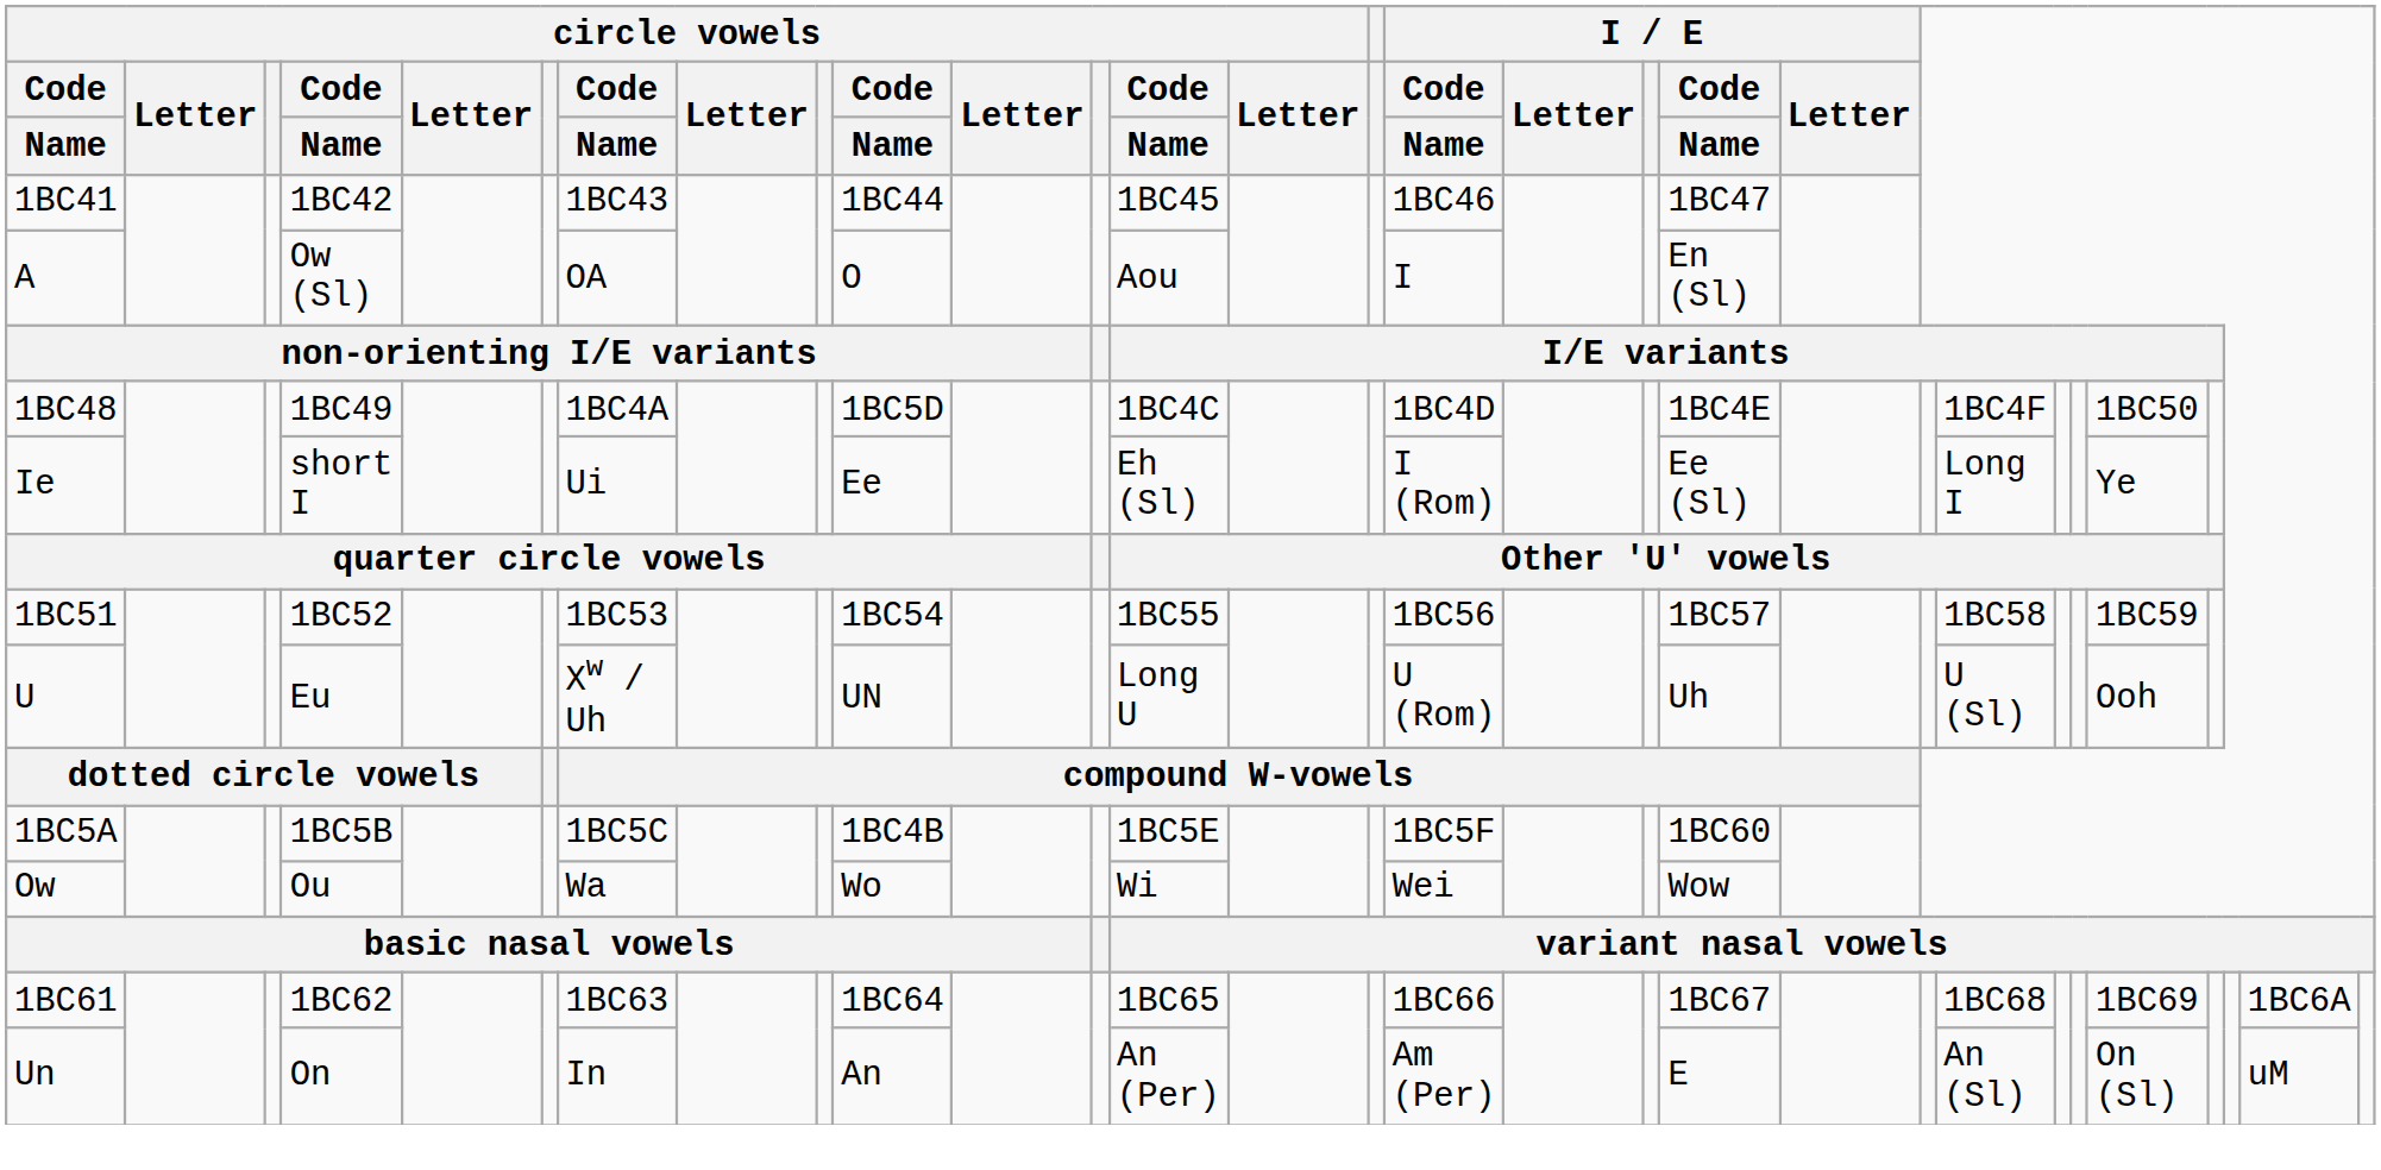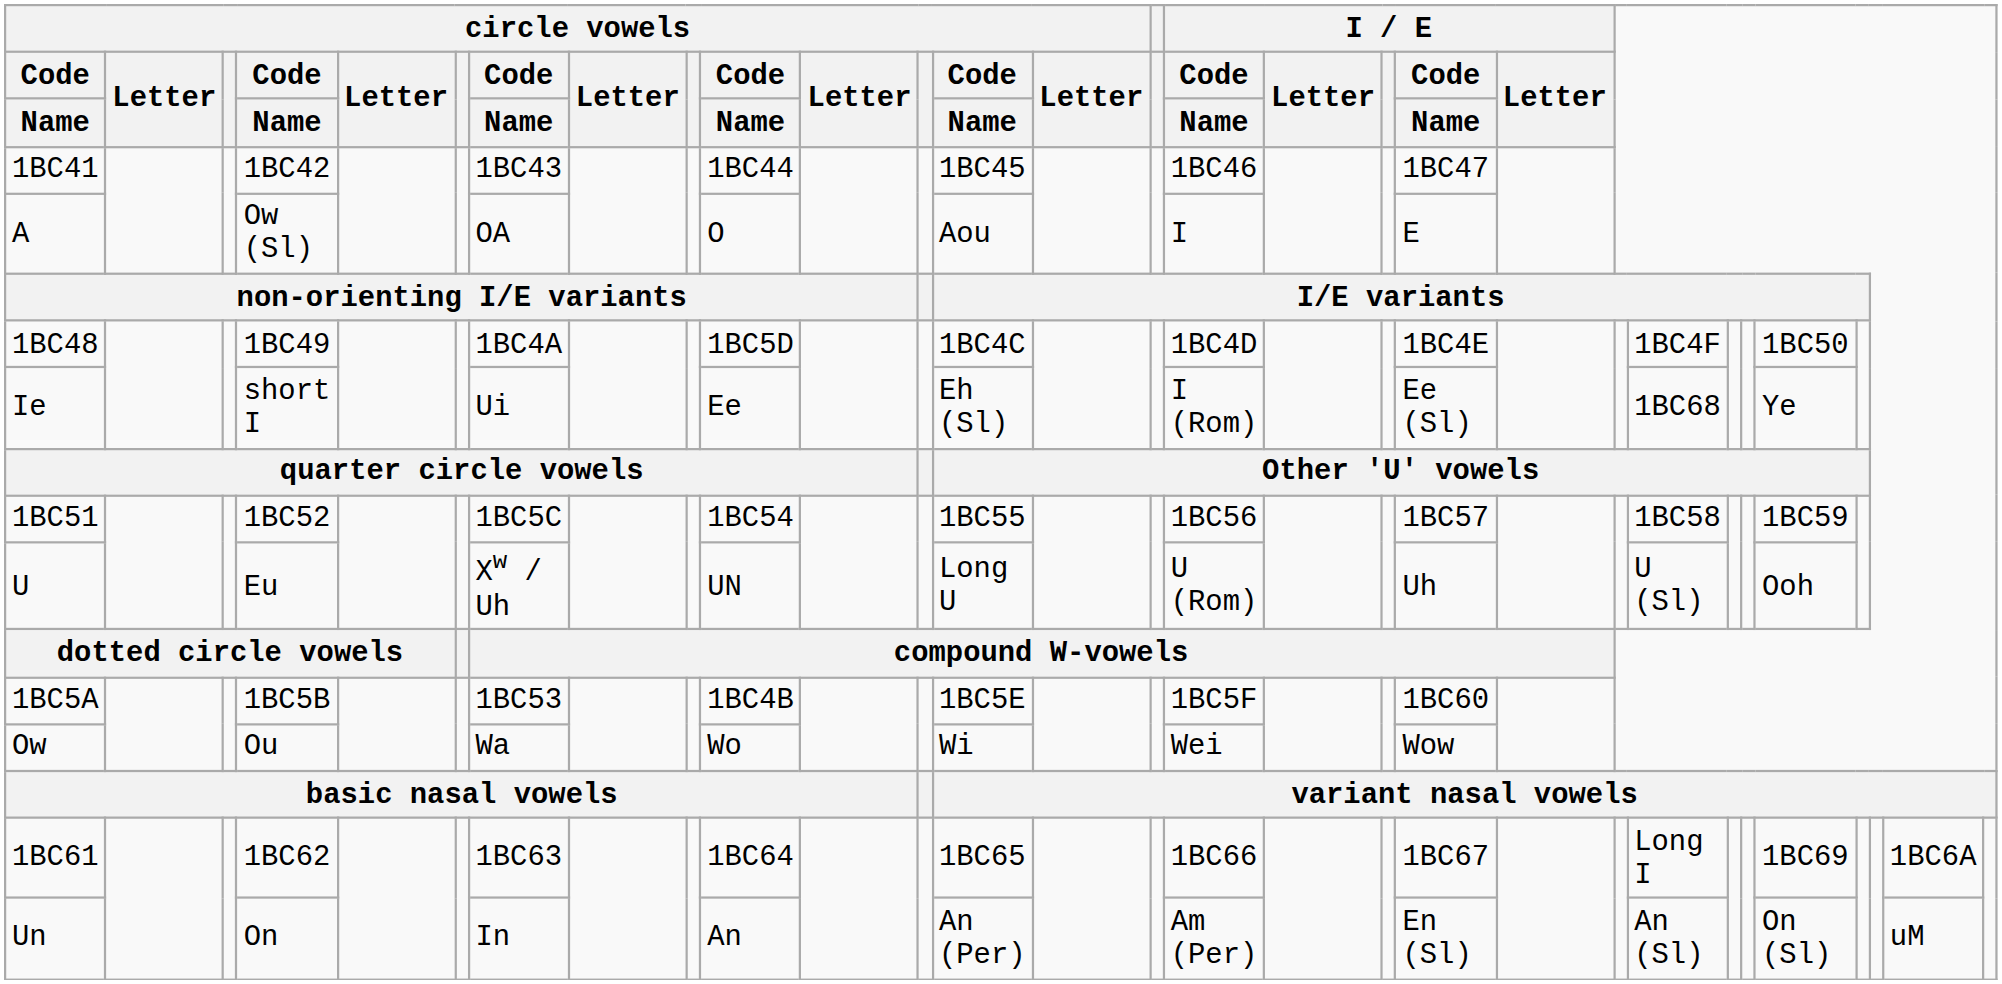A | column 19: En (Sl) -> E
Ie | column 22: Long I -> 1BC68
1BC51 | column 7: 1BC53 -> 1BC5C
1BC5A | column 7: 1BC5C -> 1BC53
1BC61 | column 22: 1BC68 -> Long I
Un | column 19: E -> En (Sl)
